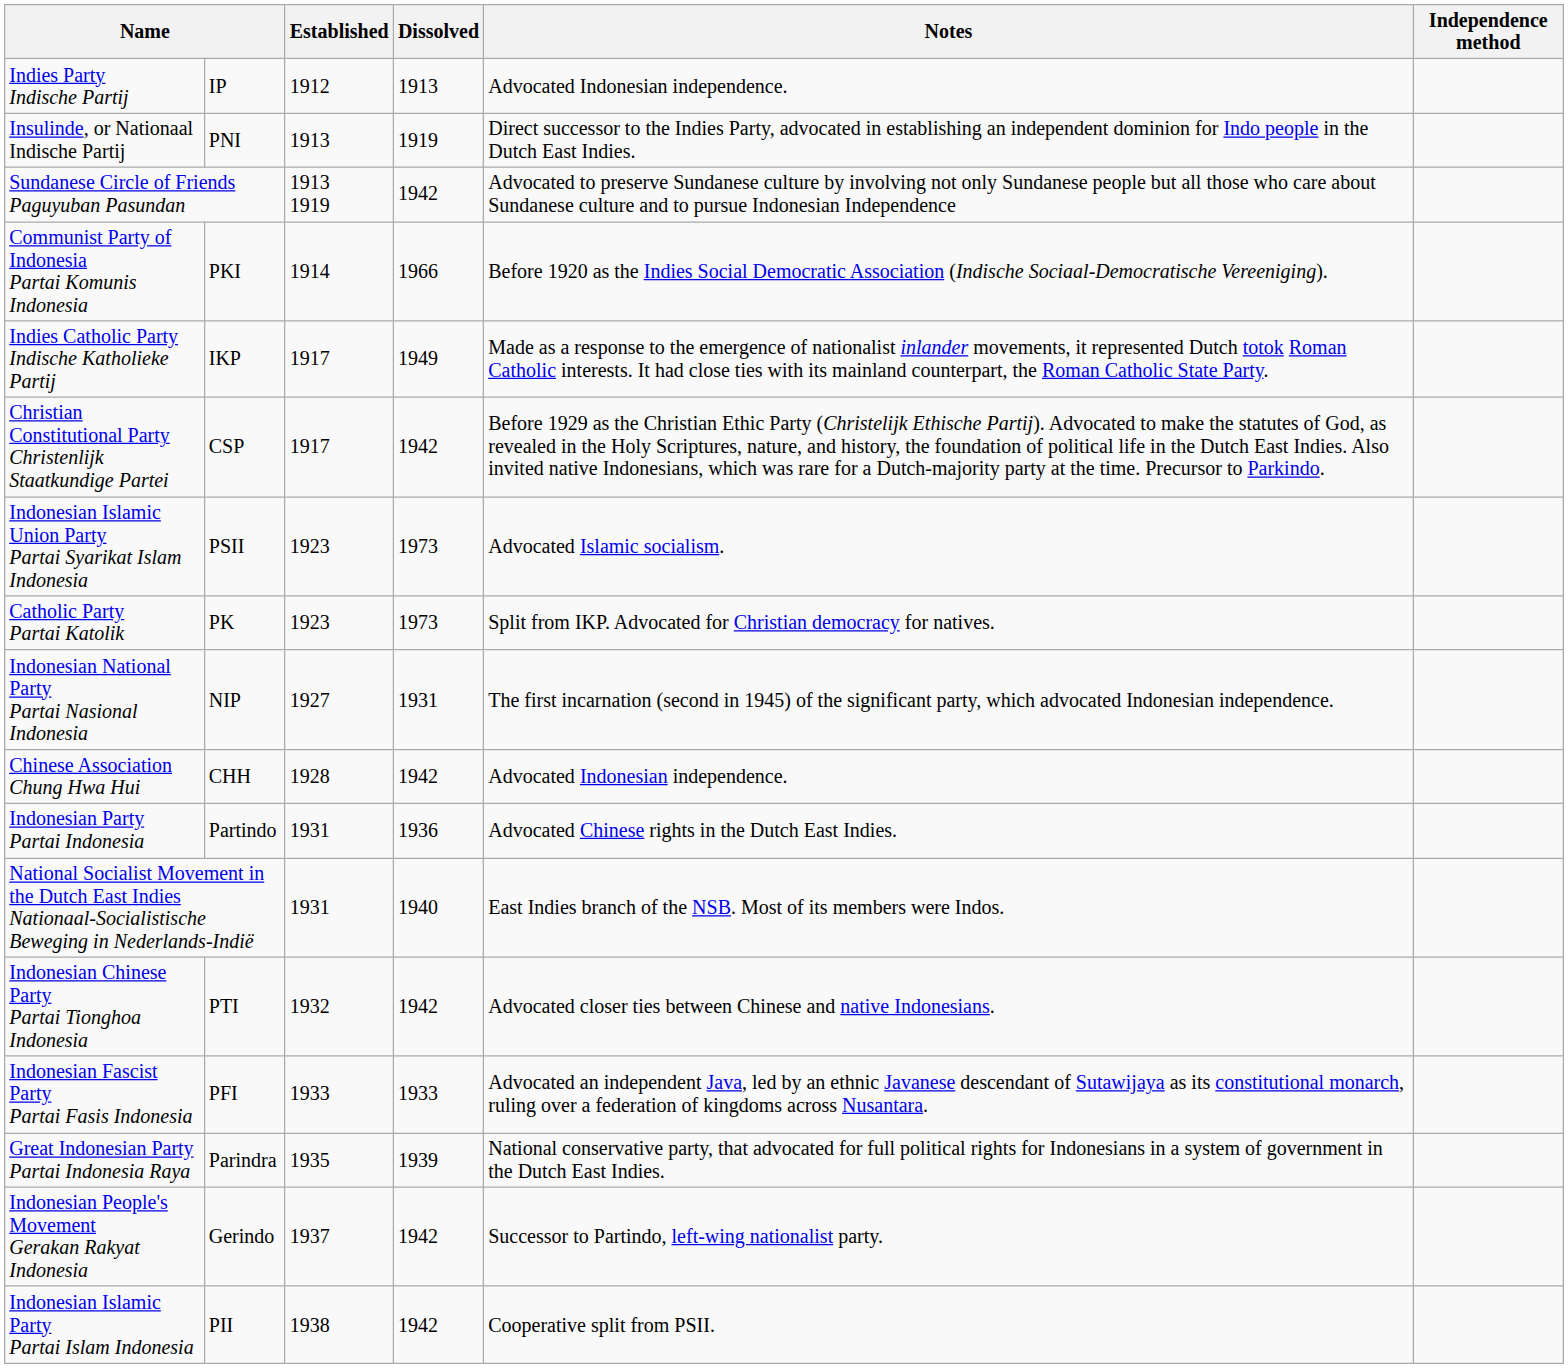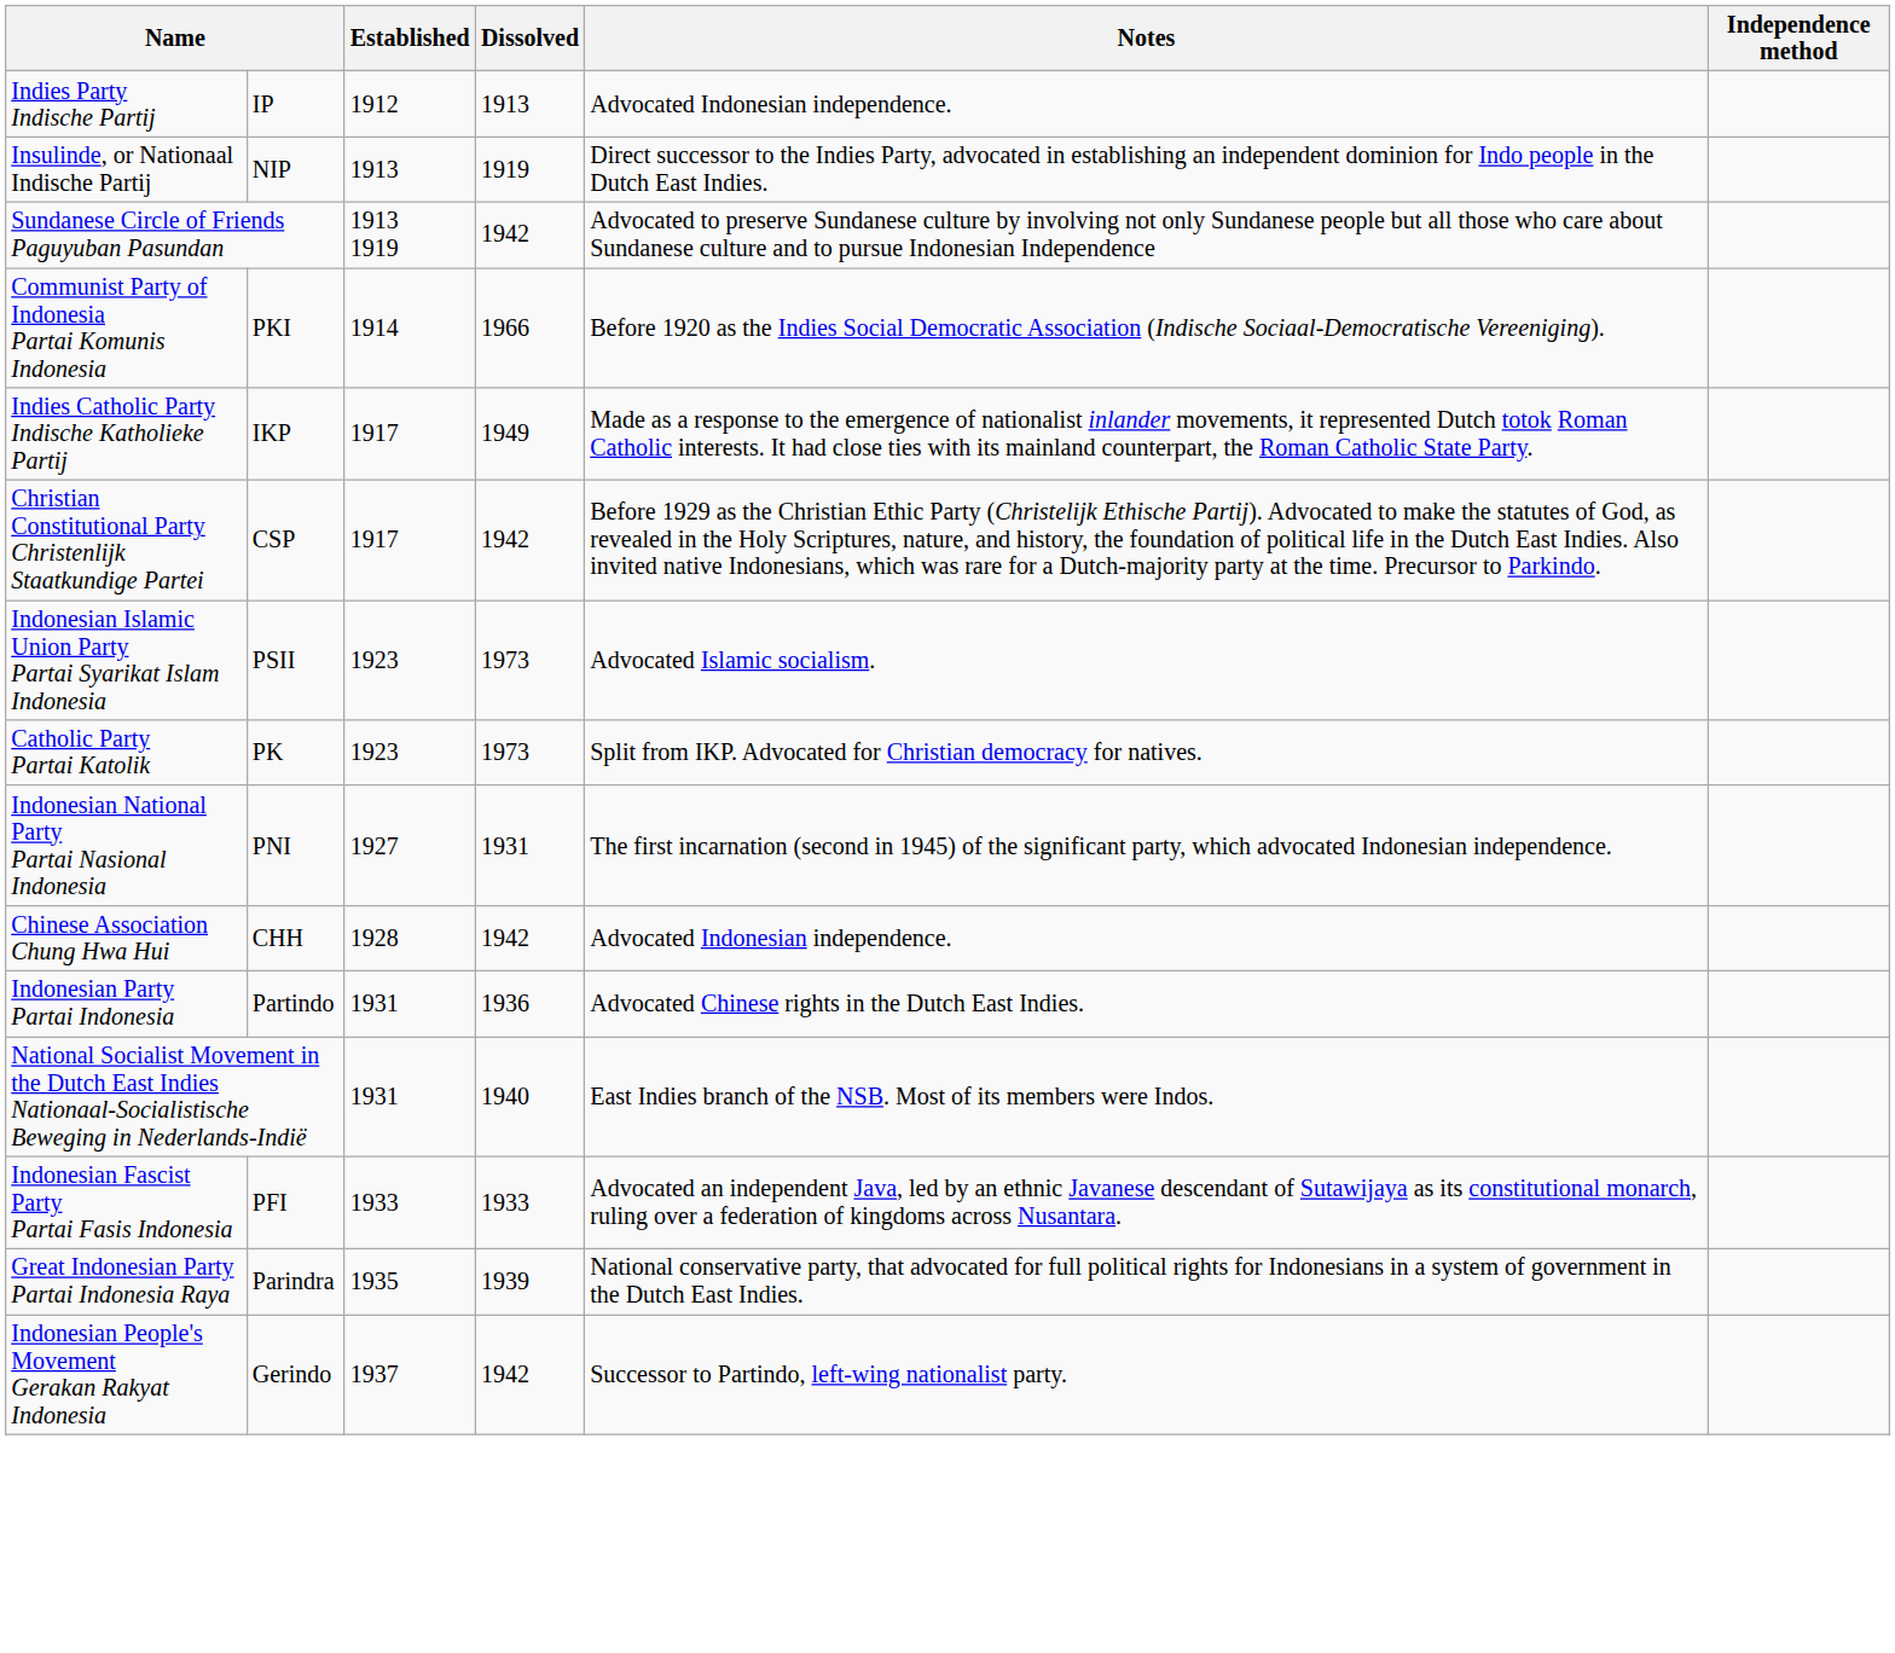Insulinde, or Nationaal Indische Partij | column 2: PNI -> NIP
Indonesian National Party Partai Nasional Indonesia | column 2: NIP -> PNI
- row: Indonesian Chinese Party Partai Tionghoa Indonesia | PTI | 1932 | 1942 | Advocated closer ties between Chinese and native Indonesians.
- row: Indonesian Islamic Party Partai Islam Indonesia | PII | 1938 | 1942 | Cooperative split from PSII.
